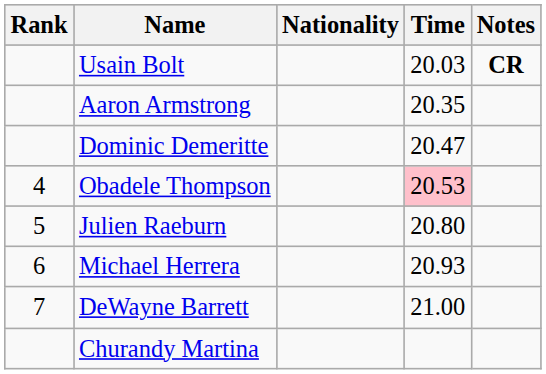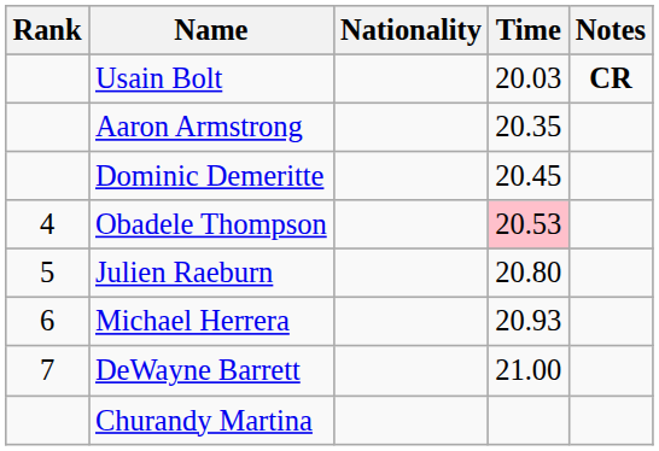Dominic Demeritte | Time: 20.47 -> 20.45
